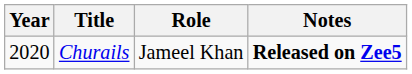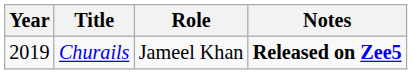Churails | Year: 2020 -> 2019
